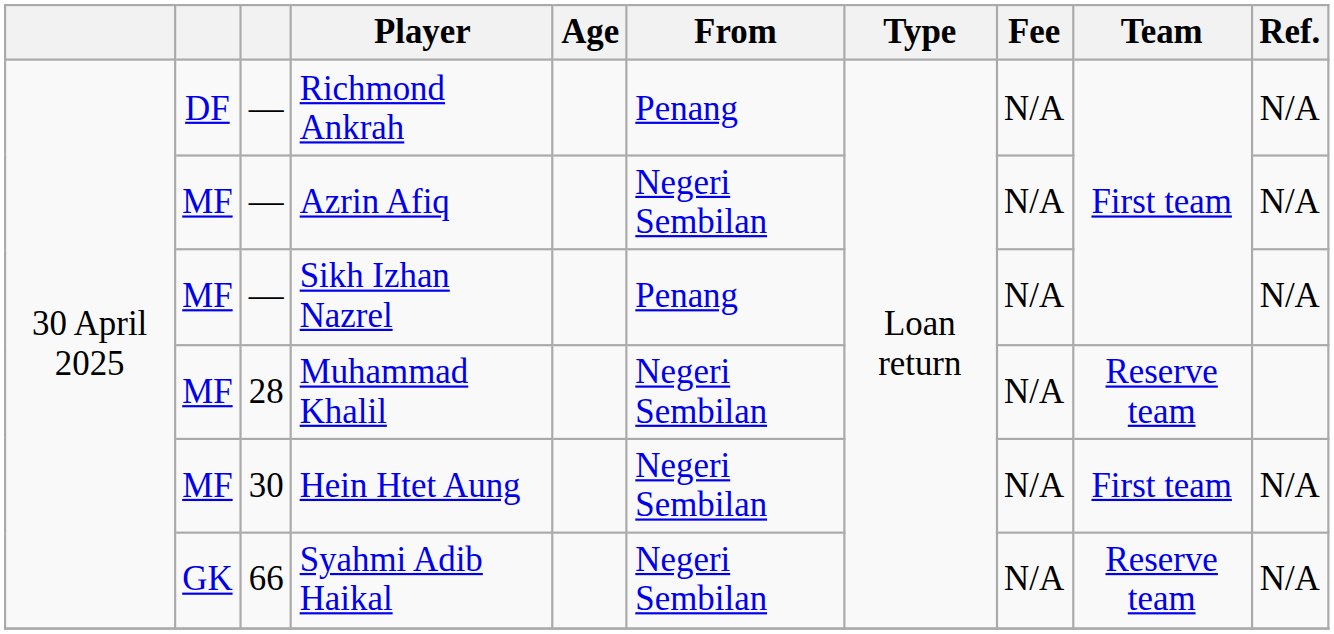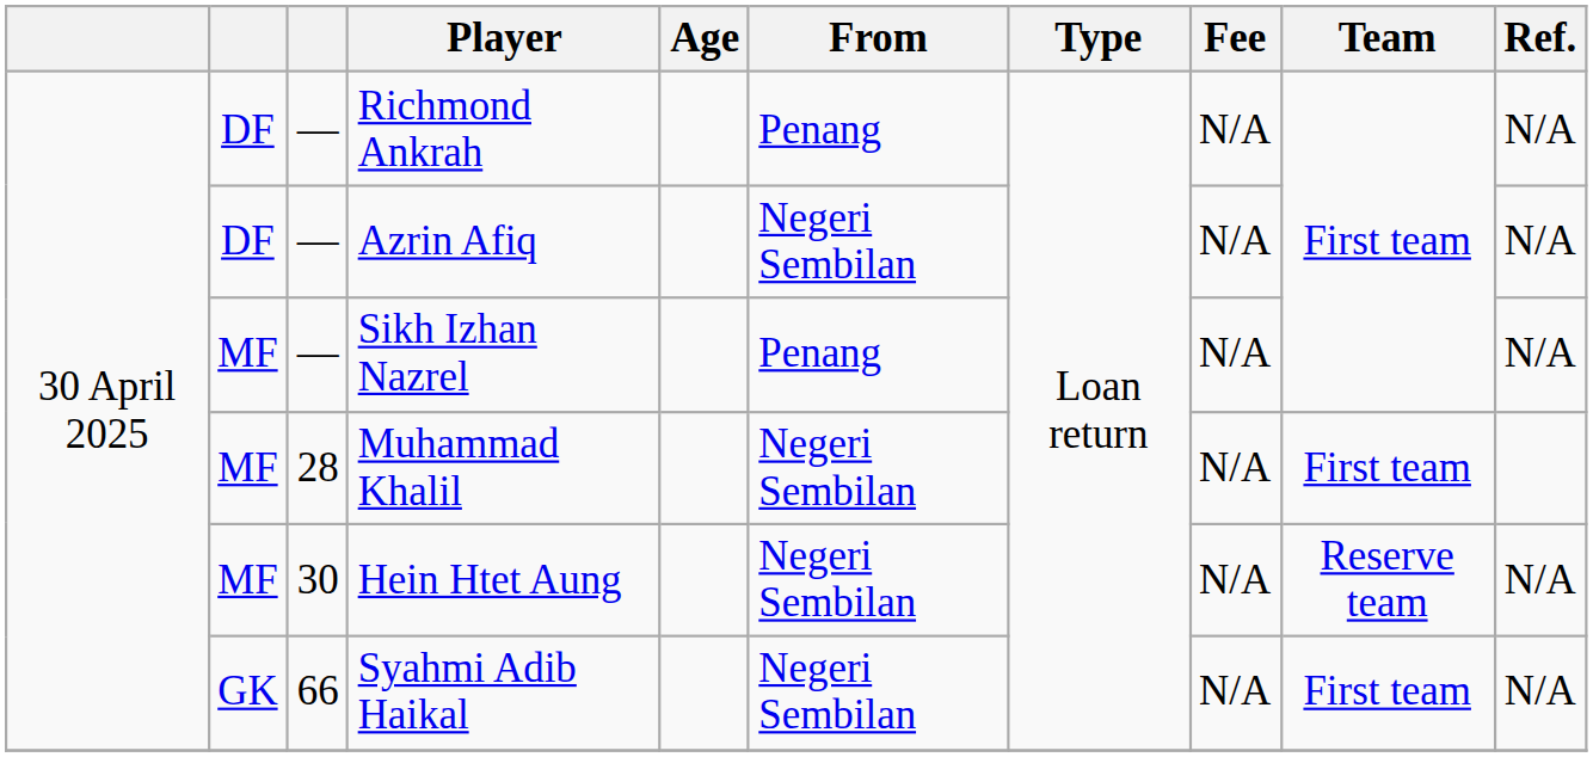Azrin Afiq | column 2: MF -> DF
Muhammad Khalil | Team: Reserve team -> First team
Hein Htet Aung | Team: First team -> Reserve team
Syahmi Adib Haikal | Team: Reserve team -> First team
